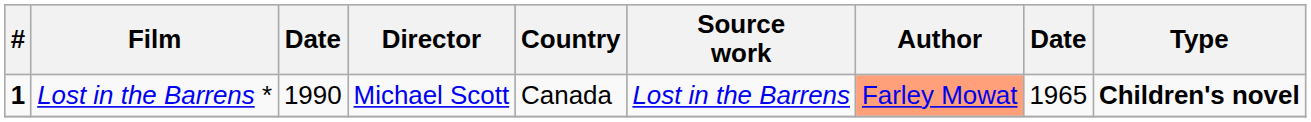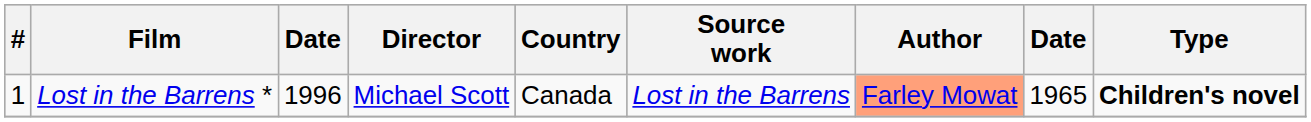Lost in the Barrens * | #: bold -> normal
Lost in the Barrens * | column 3: 1990 -> 1996
